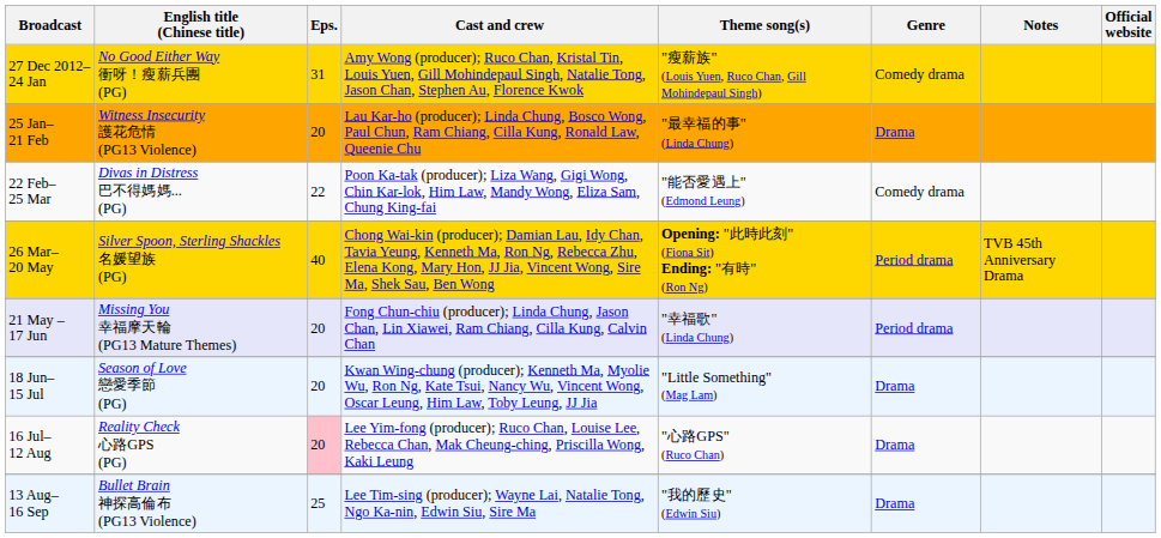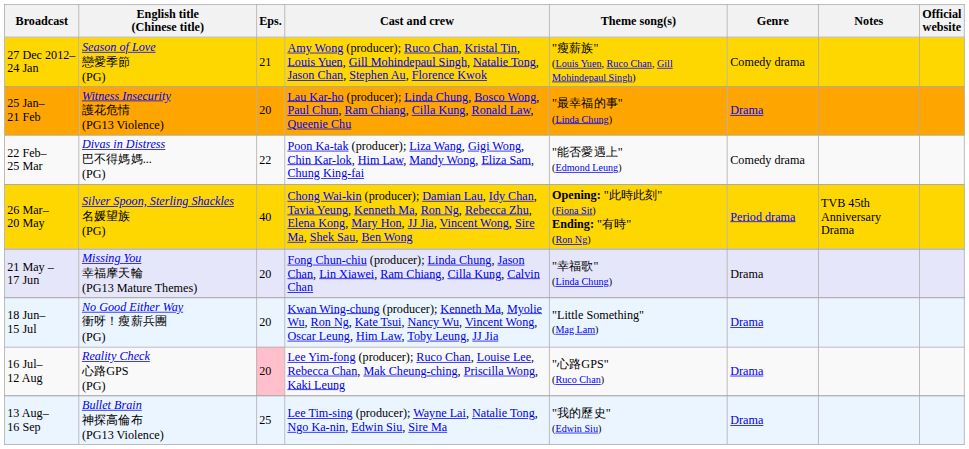27 Dec 2012– 24 Jan | English title (Chinese title): No Good Either Way 衝呀！瘦薪兵團 (PG) -> Season of Love 戀愛季節 (PG)
27 Dec 2012– 24 Jan | Eps.: 31 -> 21
21 May – 17 Jun | Genre: Period drama -> Drama
18 Jun– 15 Jul | English title (Chinese title): Season of Love 戀愛季節 (PG) -> No Good Either Way 衝呀！瘦薪兵團 (PG)
